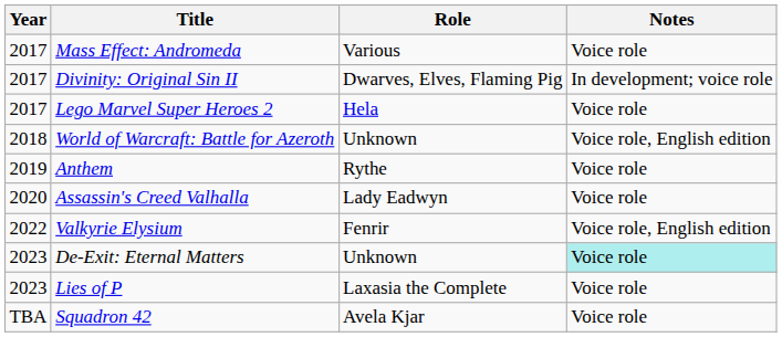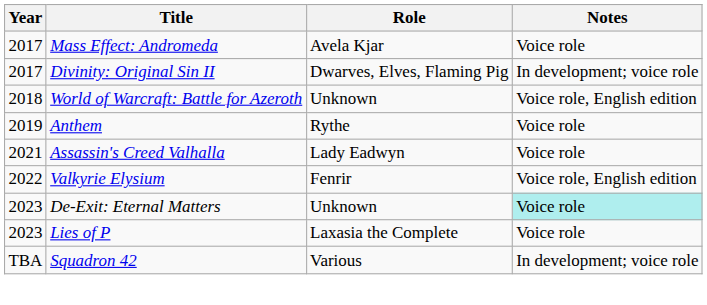Mass Effect: Andromeda | Role: Various -> Avela Kjar
- row: 2017 | Lego Marvel Super Heroes 2 | Hela | Voice role
Assassin's Creed Valhalla | Year: 2020 -> 2021
Squadron 42 | Role: Avela Kjar -> Various
Squadron 42 | Notes: Voice role -> In development; voice role
